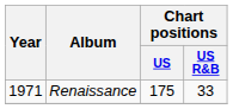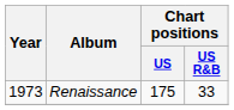Renaissance | Year: 1971 -> 1973
